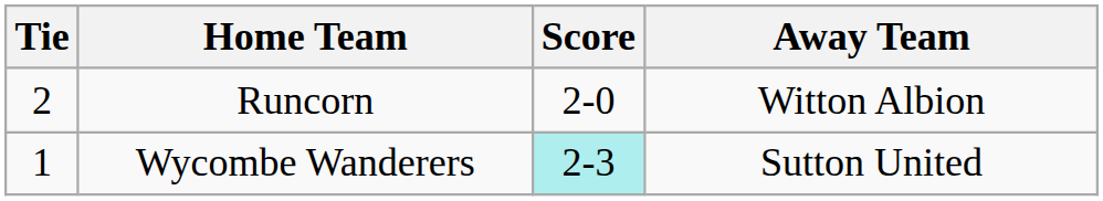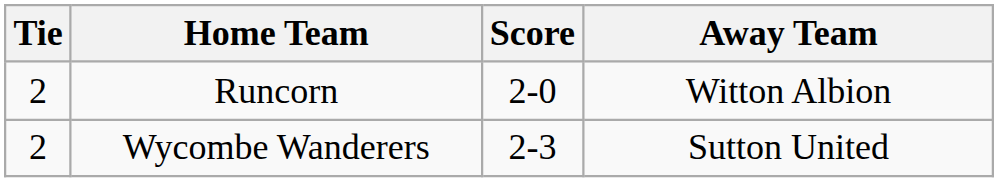Wycombe Wanderers | Tie: 1 -> 2
Wycombe Wanderers | Score: paleturquoise background -> no background
